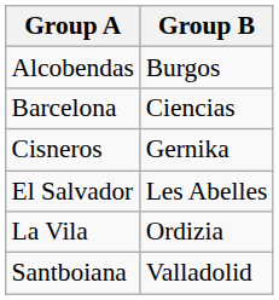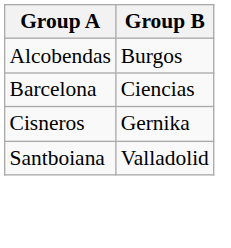- row: El Salvador | Les Abelles
- row: La Vila | Ordizia
